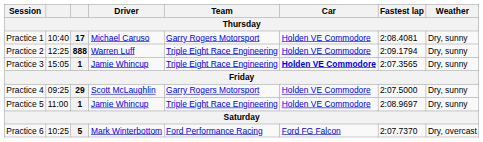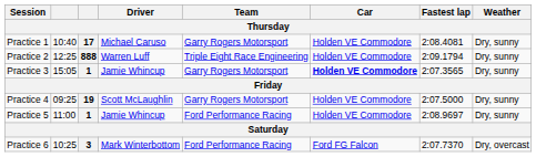Practice 3 | Team: Triple Eight Race Engineering -> Garry Rogers Motorsport
Practice 4 | column 3: 29 -> 19
Practice 5 | Team: Triple Eight Race Engineering -> Ford Performance Racing
Practice 6 | column 3: 5 -> 3
